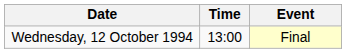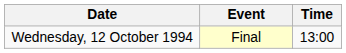columns swapped: Time <-> Event
